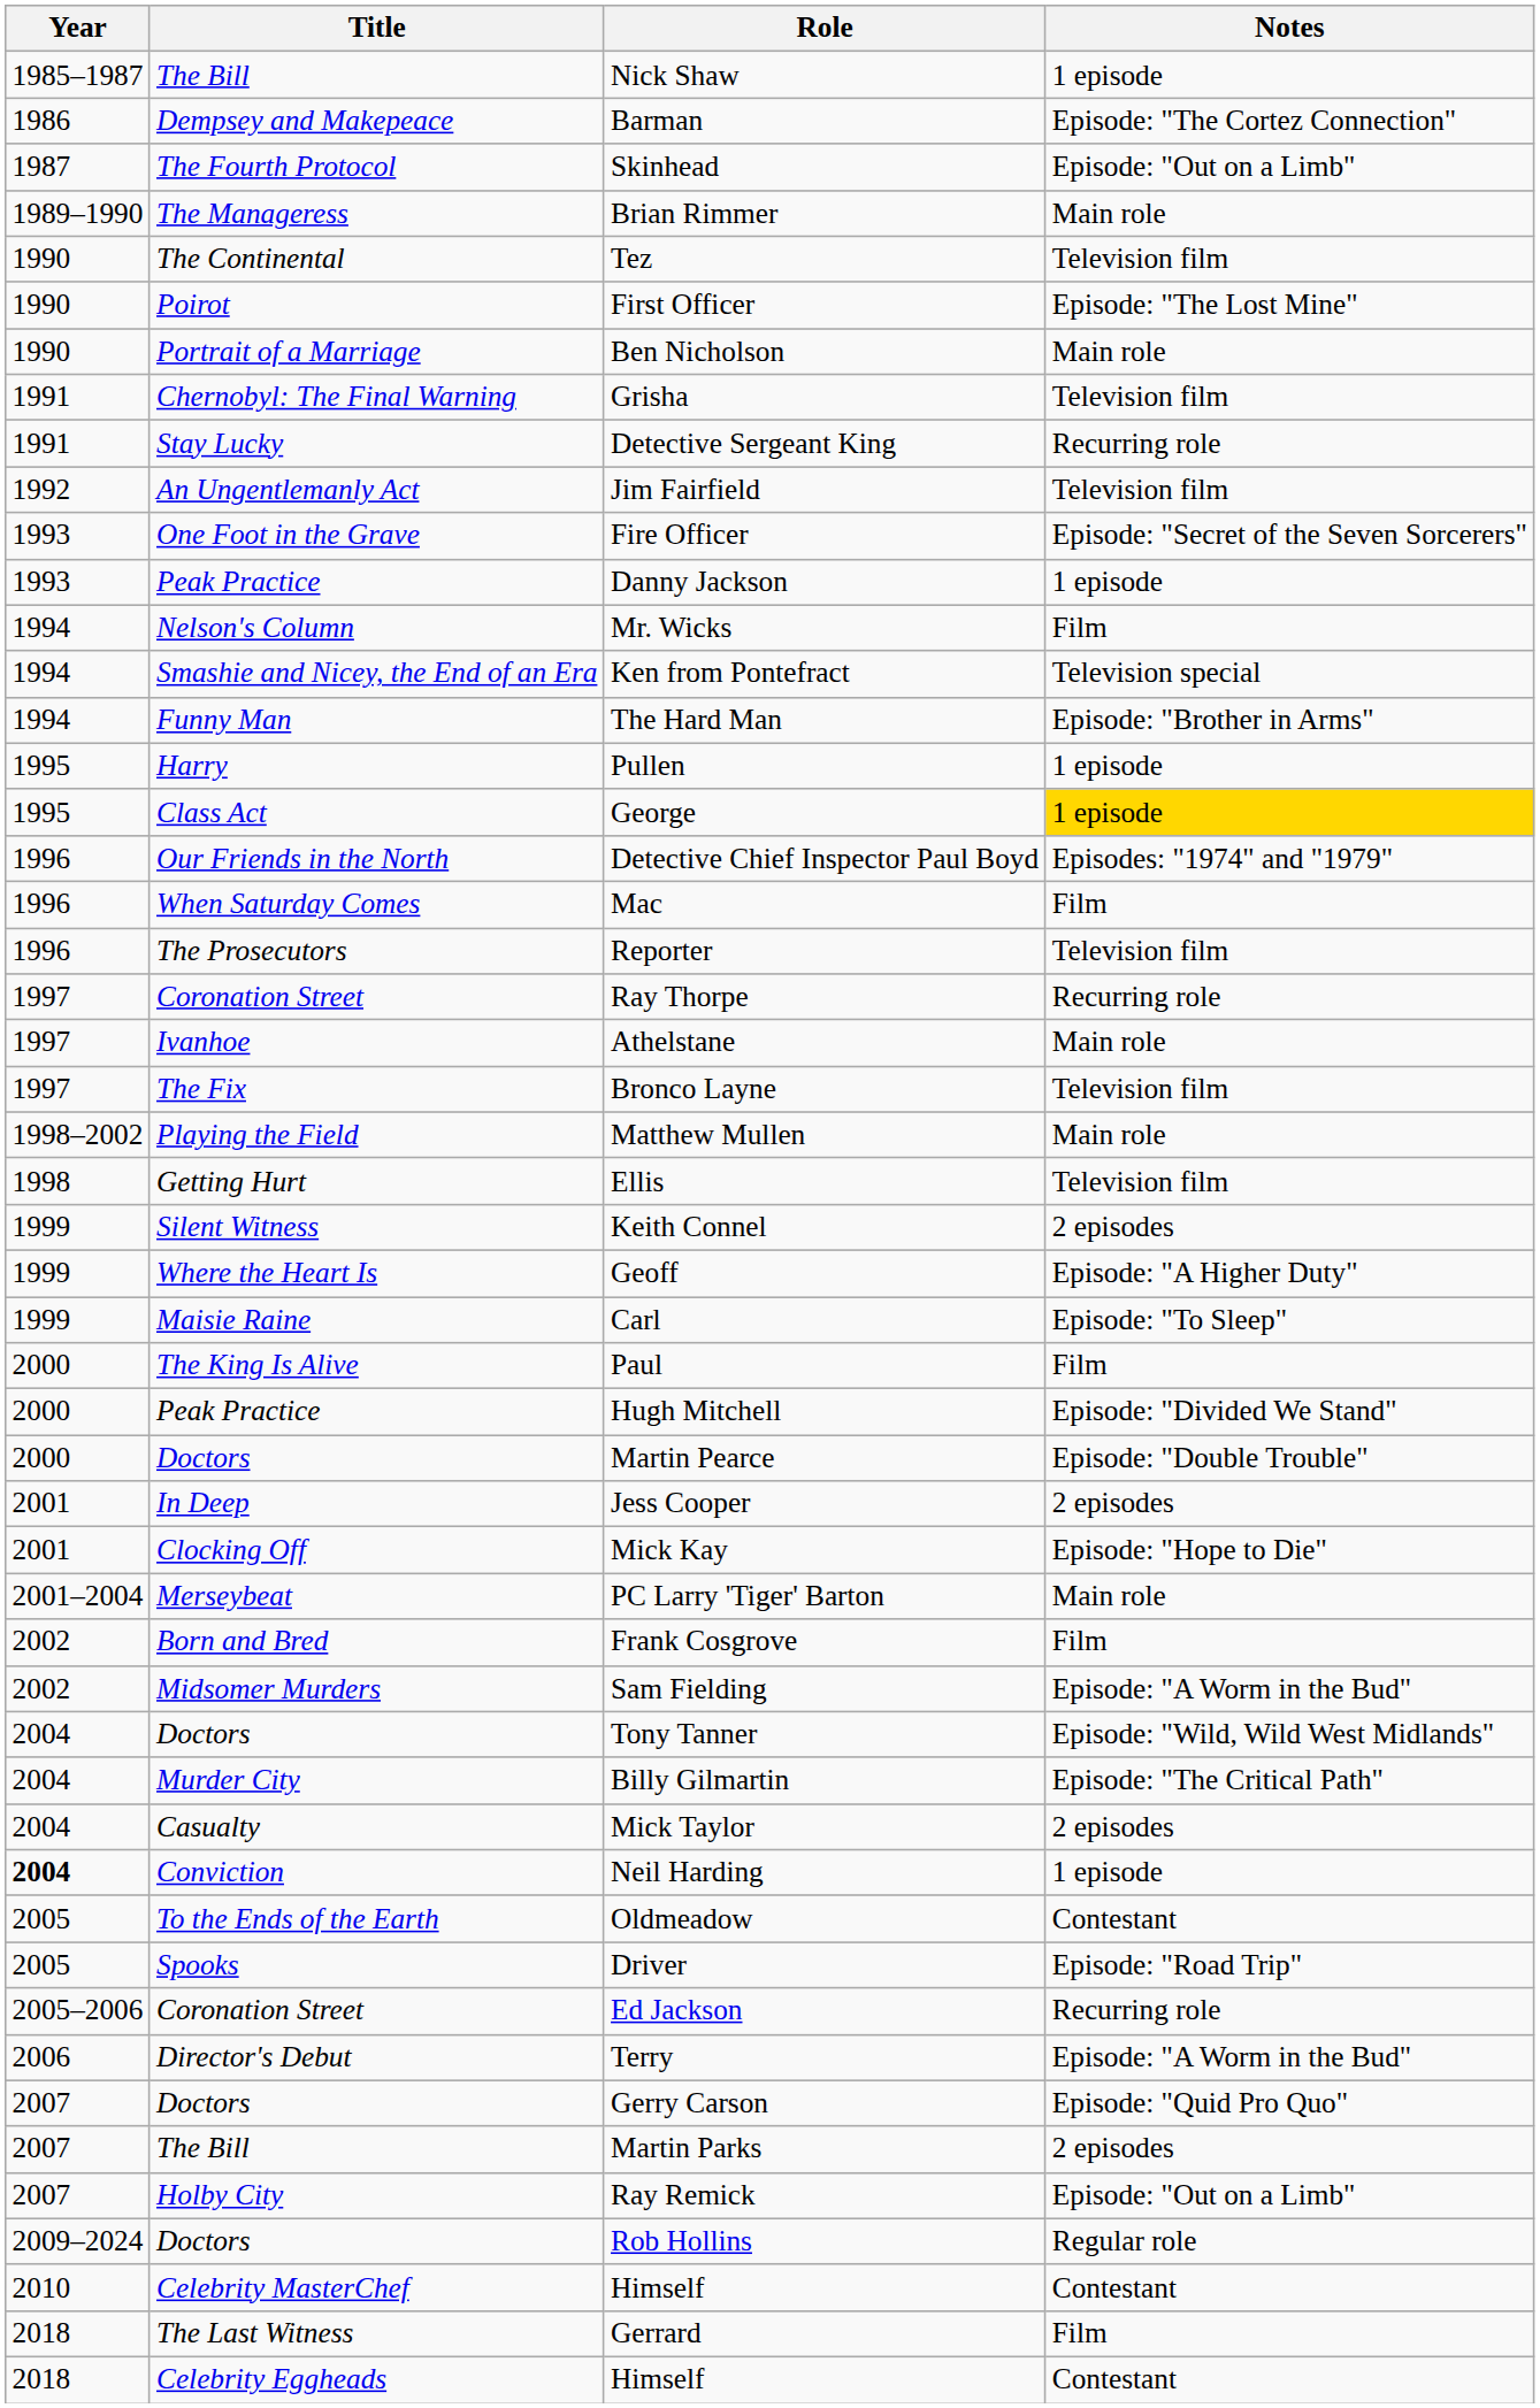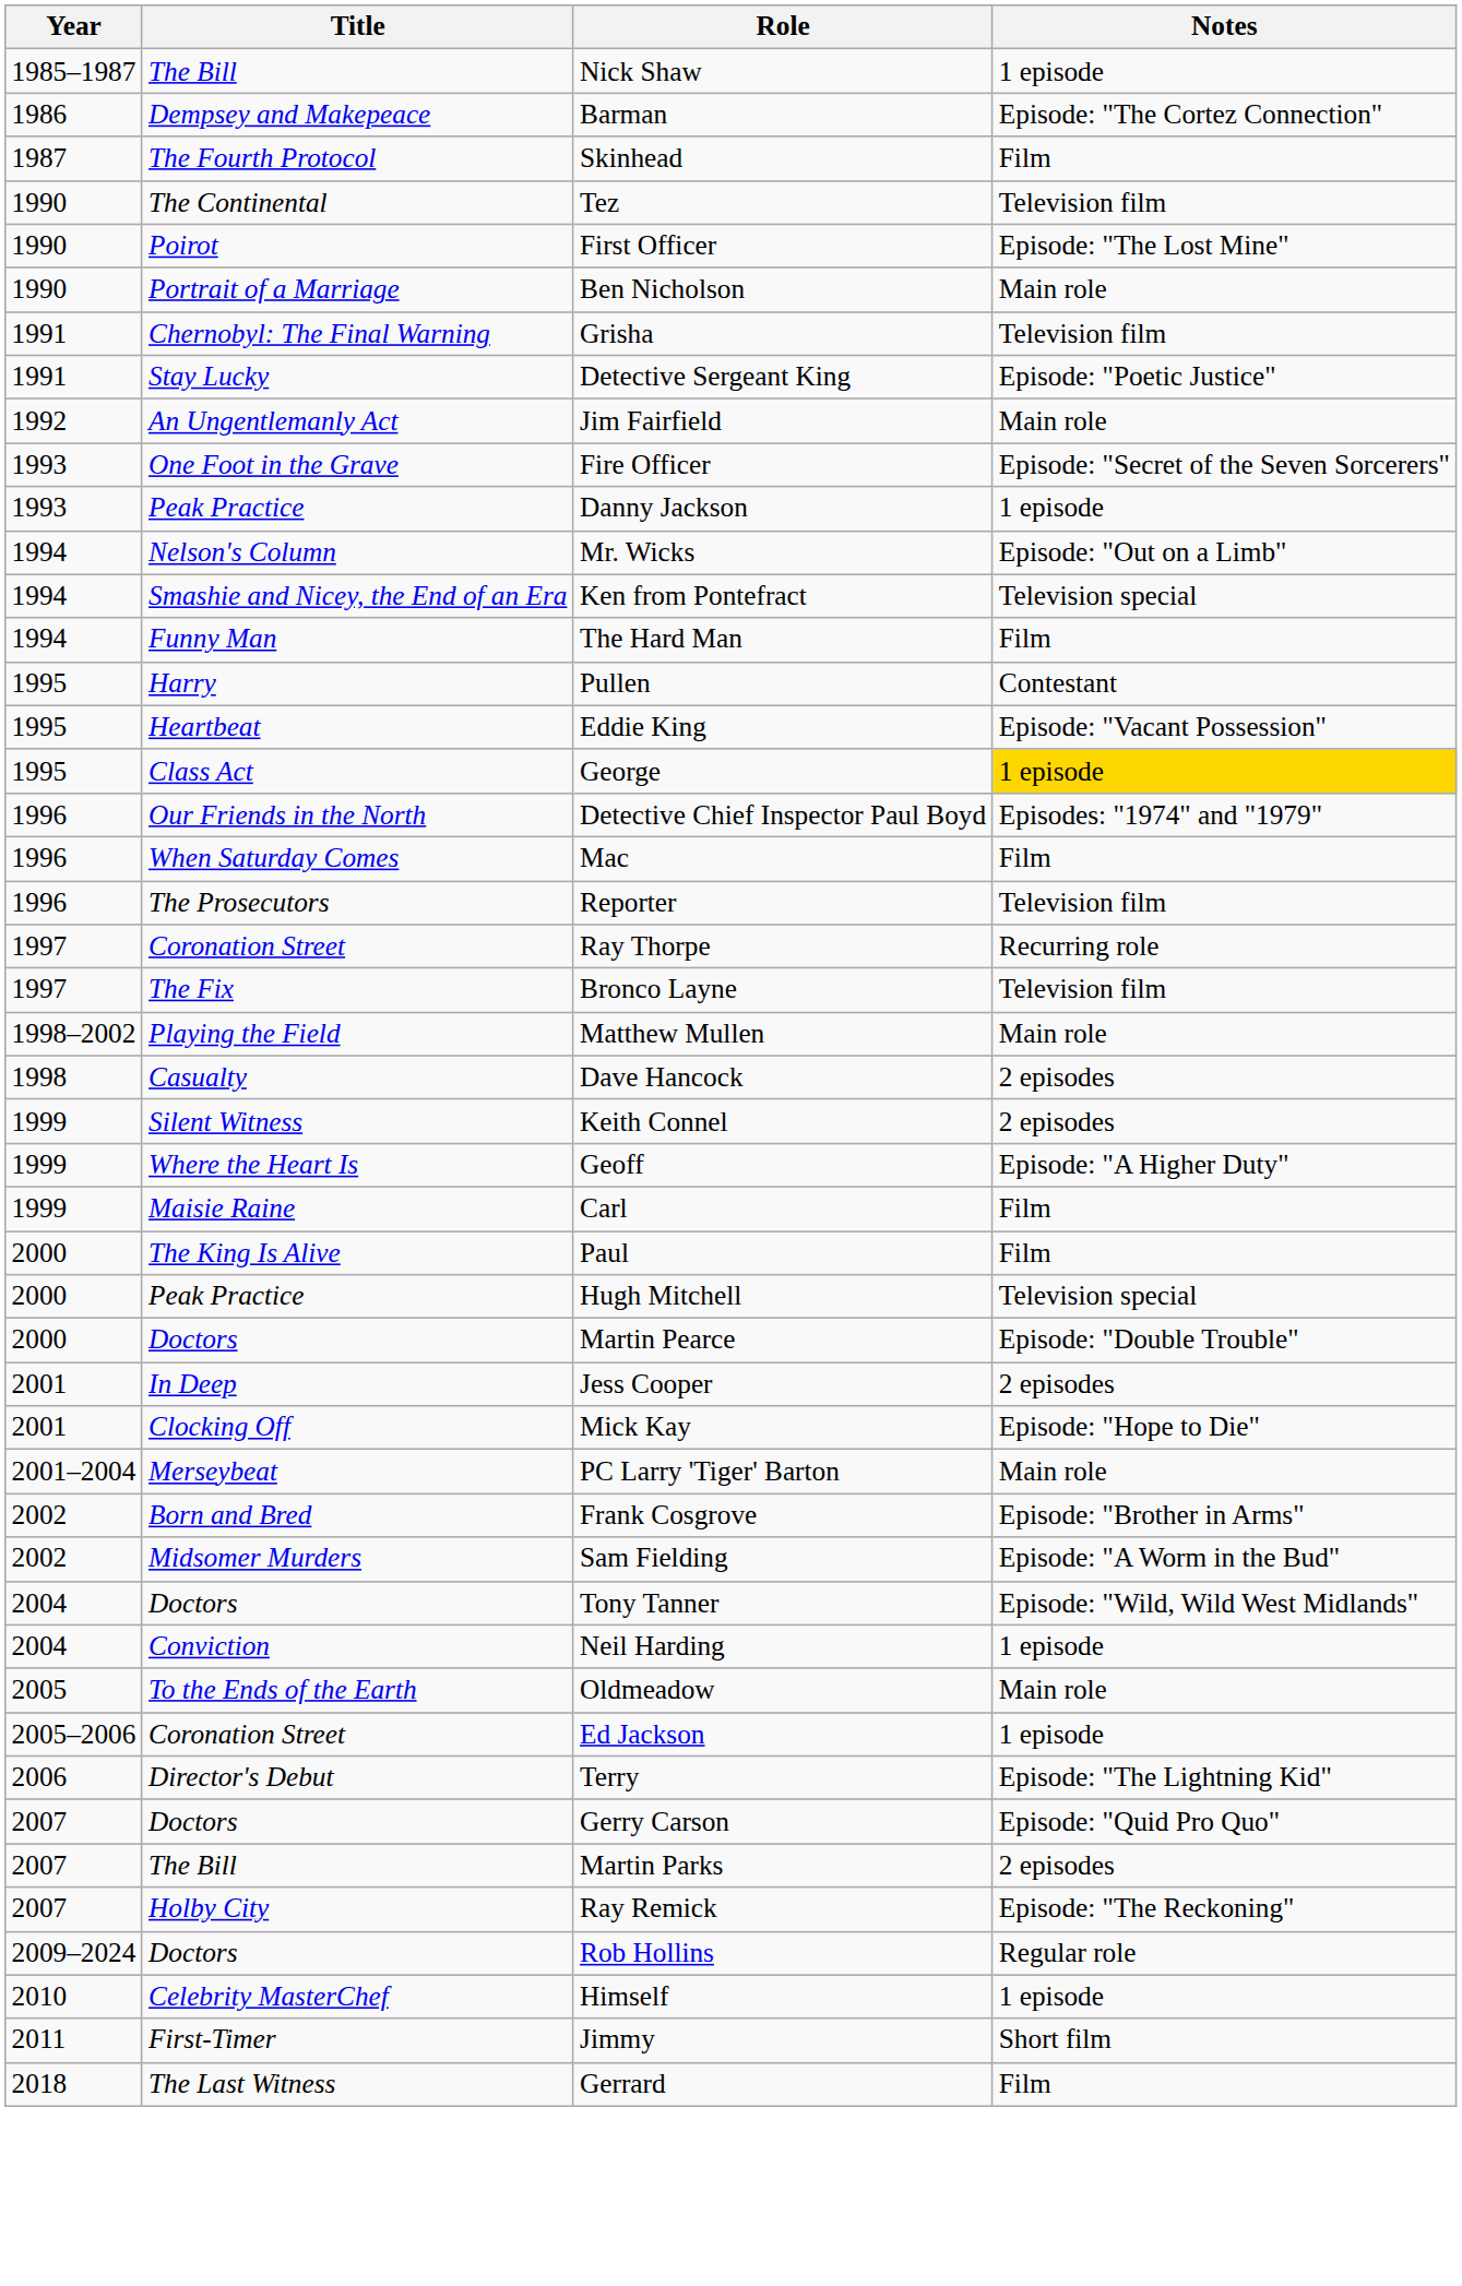Skinhead | Notes: Episode: "Out on a Limb" -> Film
- row: 1989–1990 | The Manageress | Brian Rimmer | Main role
Detective Sergeant King | Notes: Recurring role -> Episode: "Poetic Justice"
Jim Fairfield | Notes: Television film -> Main role
Mr. Wicks | Notes: Film -> Episode: "Out on a Limb"
The Hard Man | Notes: Episode: "Brother in Arms" -> Film
Pullen | Notes: 1 episode -> Contestant
+ row: 1995 | Heartbeat | Eddie King | Episode: "Vacant Possession"
- row: 1997 | Ivanhoe | Athelstane | Main role
- row: 1998 | Getting Hurt | Ellis | Television film
+ row: 1998 | Casualty | Dave Hancock | 2 episodes
Carl | Notes: Episode: "To Sleep" -> Film
Hugh Mitchell | Notes: Episode: "Divided We Stand" -> Television special
Frank Cosgrove | Notes: Film -> Episode: "Brother in Arms"
- row: 2004 | Murder City | Billy Gilmartin | Episode: "The Critical Path"
- row: 2004 | Casualty | Mick Taylor | 2 episodes
Neil Harding | Year: bold -> normal
Oldmeadow | Notes: Contestant -> Main role
- row: 2005 | Spooks | Driver | Episode: "Road Trip"
Ed Jackson | Notes: Recurring role -> 1 episode
Terry | Notes: Episode: "A Worm in the Bud" -> Episode: "The Lightning Kid"
Ray Remick | Notes: Episode: "Out on a Limb" -> Episode: "The Reckoning"
Celebrity MasterChef / Himself | Notes: Contestant -> 1 episode
+ row: 2011 | First-Timer | Jimmy | Short film
- row: 2018 | Celebrity Eggheads | Himself | Contestant
